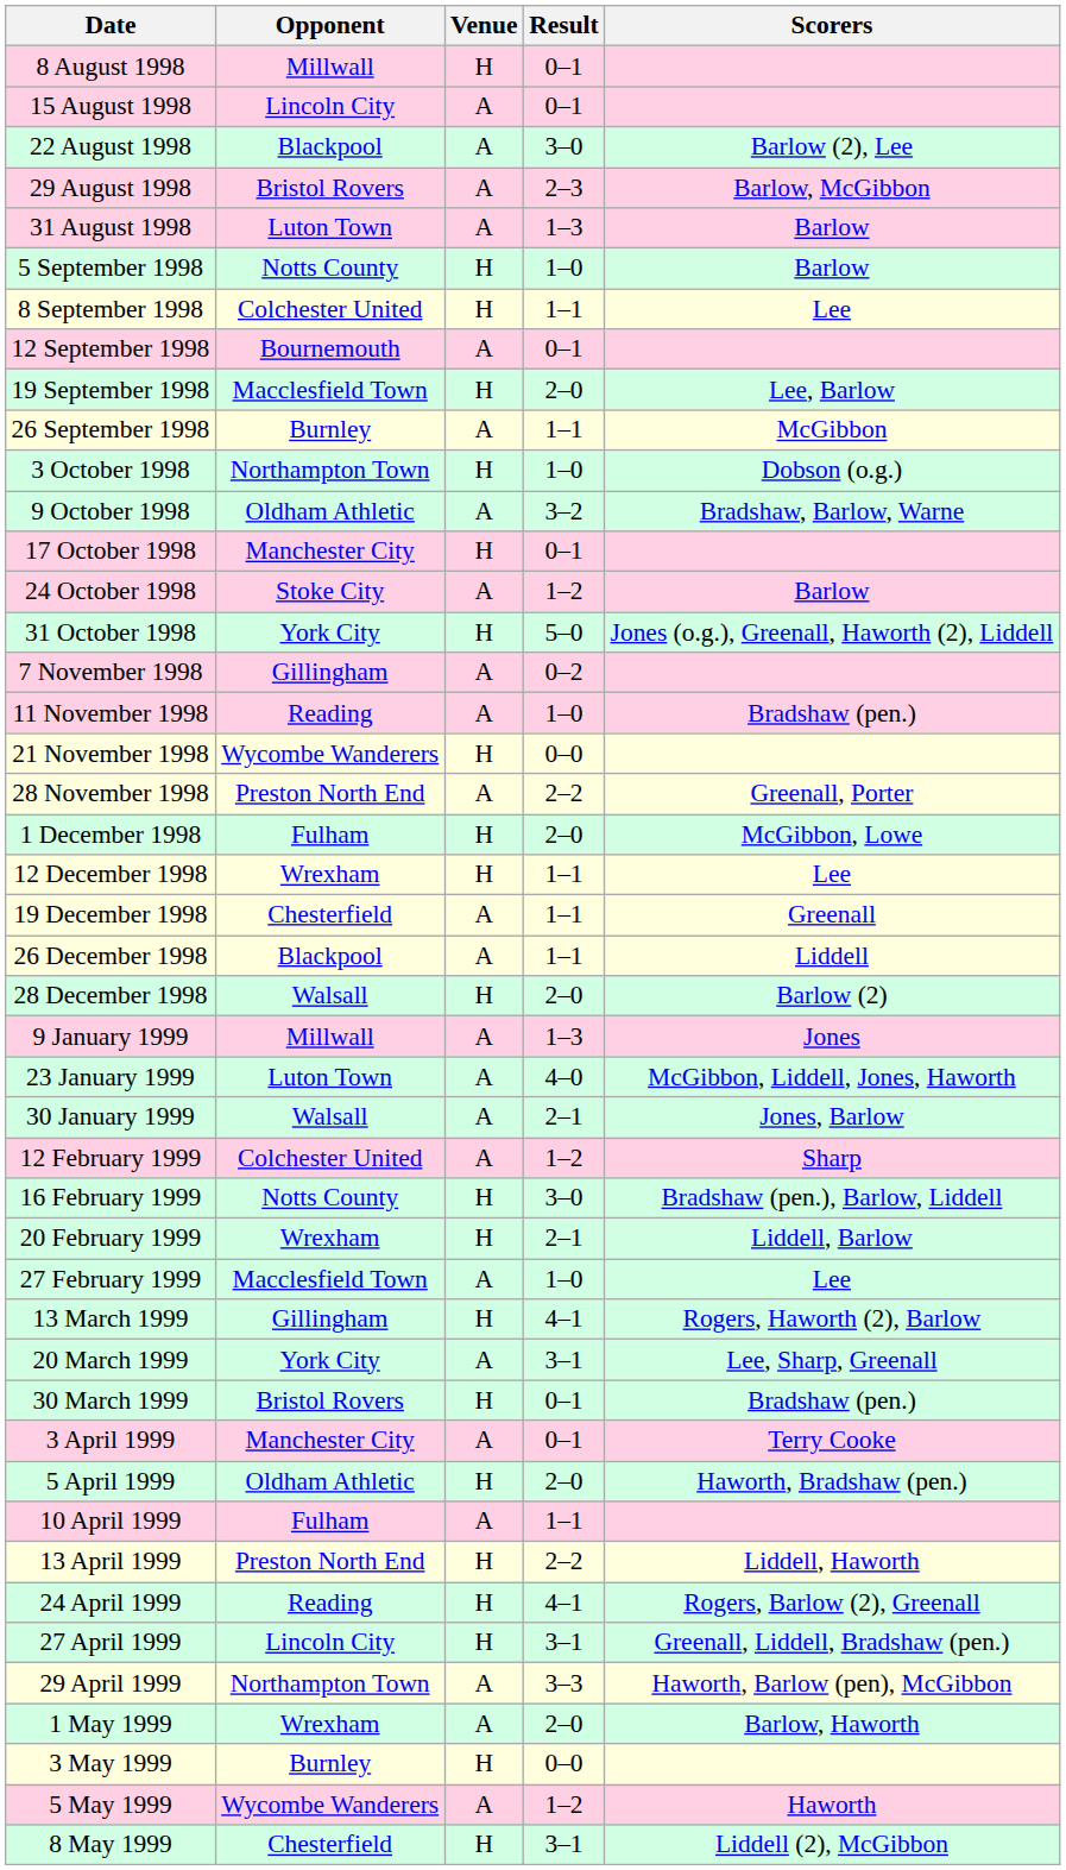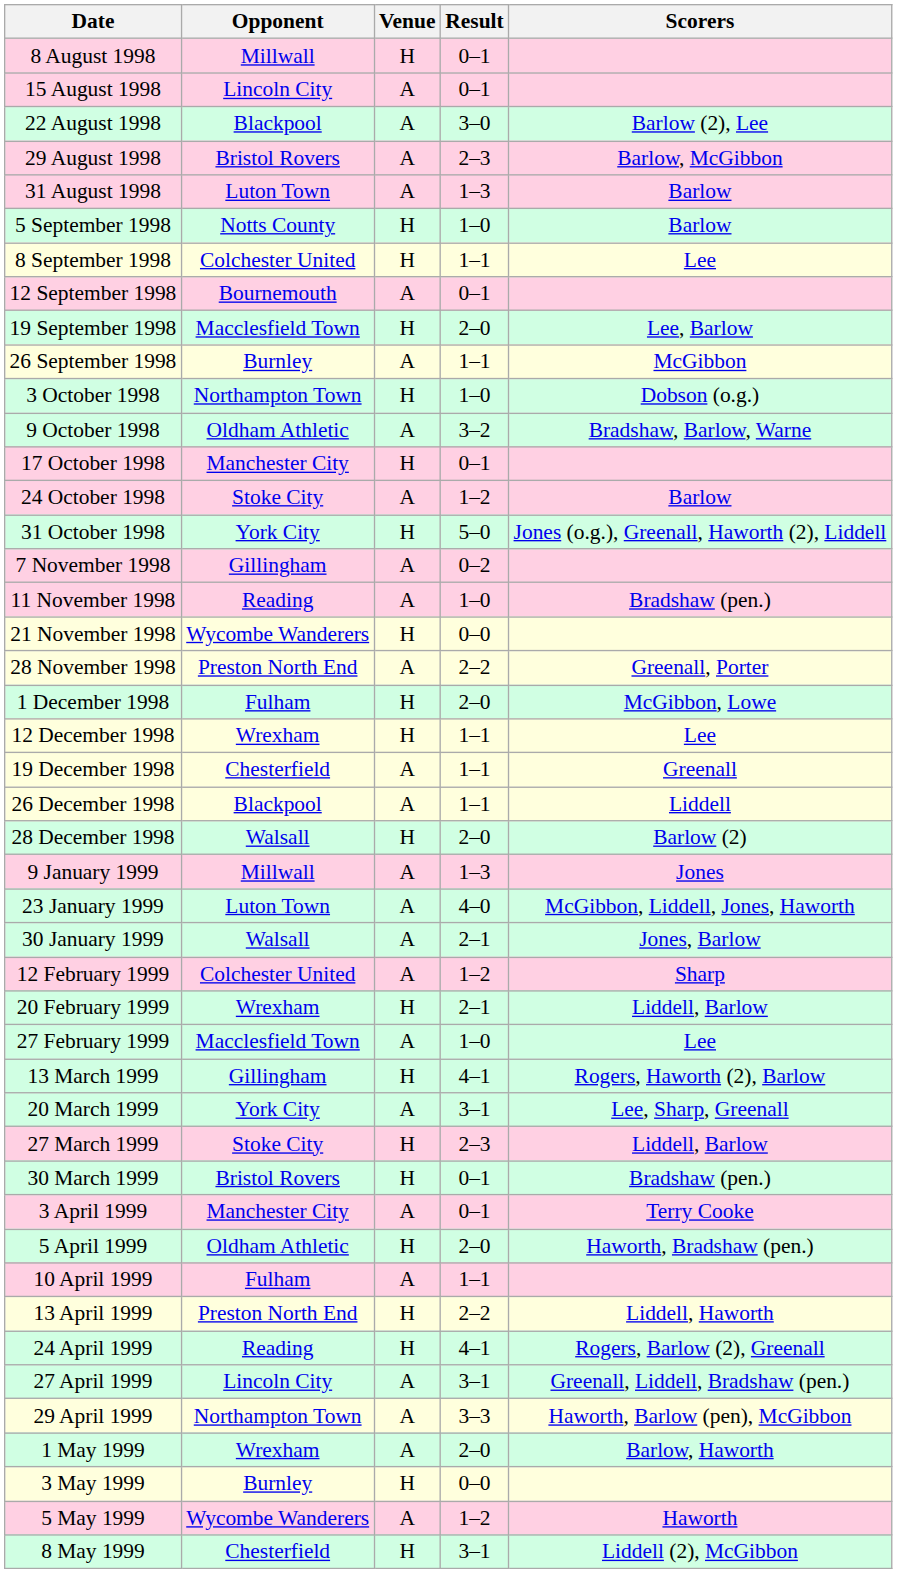- row: 16 February 1999 | Notts County | H | 3–0 | Bradshaw (pen.), Barlow, Liddell
+ row: 27 March 1999 | Stoke City | H | 2–3 | Liddell, Barlow
27 April 1999 | Venue: H -> A
